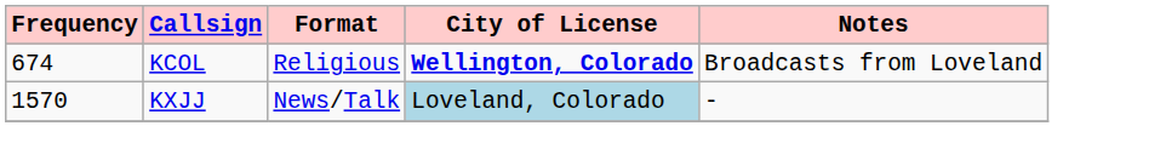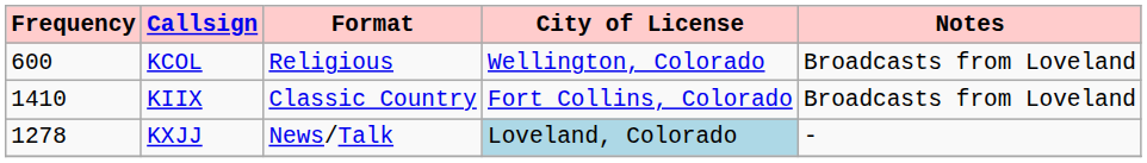KCOL | Frequency: 674 -> 600
KCOL | City of License: bold -> normal
+ row: 1410 | KIIX | Classic Country | Fort Collins, Colorado | Broadcasts from Loveland
KXJJ | Frequency: 1570 -> 1278
